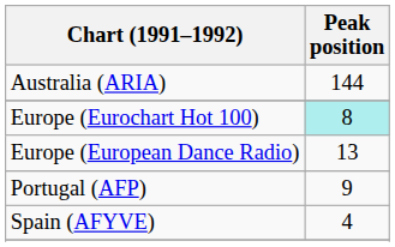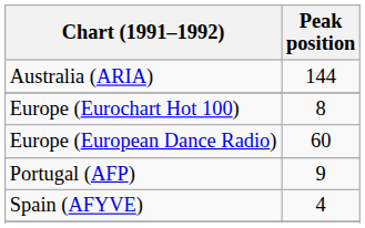Europe (Eurochart Hot 100) | Peak position: paleturquoise background -> no background
Europe (European Dance Radio) | Peak position: 13 -> 60
